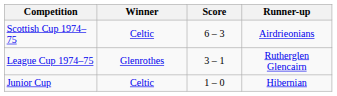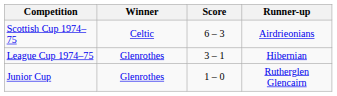League Cup 1974–75 | Runner-up: Rutherglen Glencairn -> Hibernian
Junior Cup | Winner: Celtic -> Glenrothes
Junior Cup | Runner-up: Hibernian -> Rutherglen Glencairn
